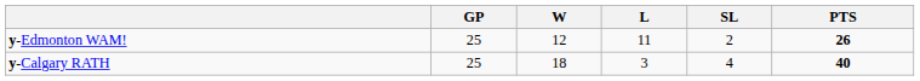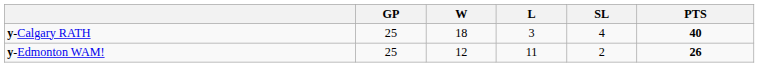rows swapped: y-Calgary RATH <-> y-Edmonton WAM!
